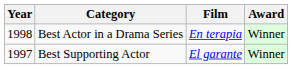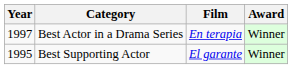Best Actor in a Drama Series | Year: 1998 -> 1997
Best Supporting Actor | Year: 1997 -> 1995
